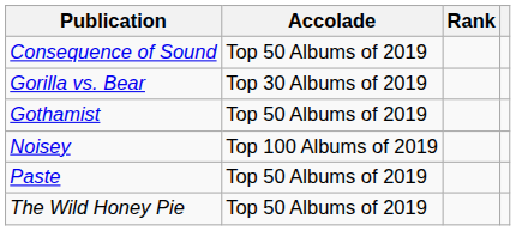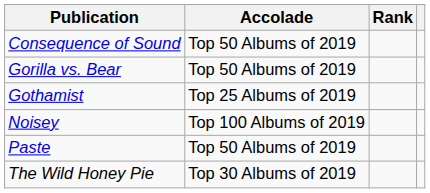Gorilla vs. Bear | Accolade: Top 30 Albums of 2019 -> Top 50 Albums of 2019
Gothamist | Accolade: Top 50 Albums of 2019 -> Top 25 Albums of 2019
The Wild Honey Pie | Accolade: Top 50 Albums of 2019 -> Top 30 Albums of 2019
